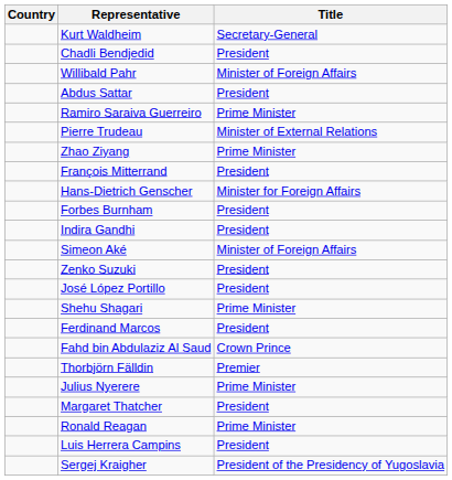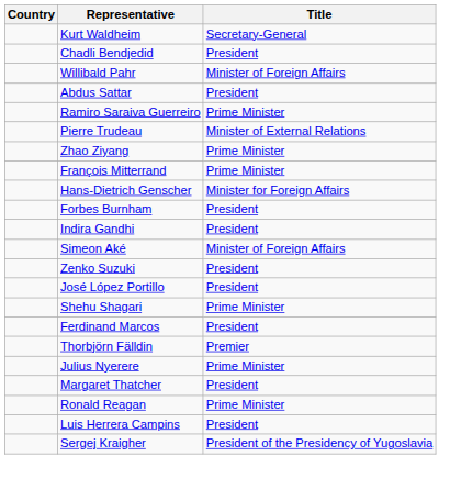François Mitterrand | Title: President -> Prime Minister
- row: Fahd bin Abdulaziz Al Saud | Crown Prince
